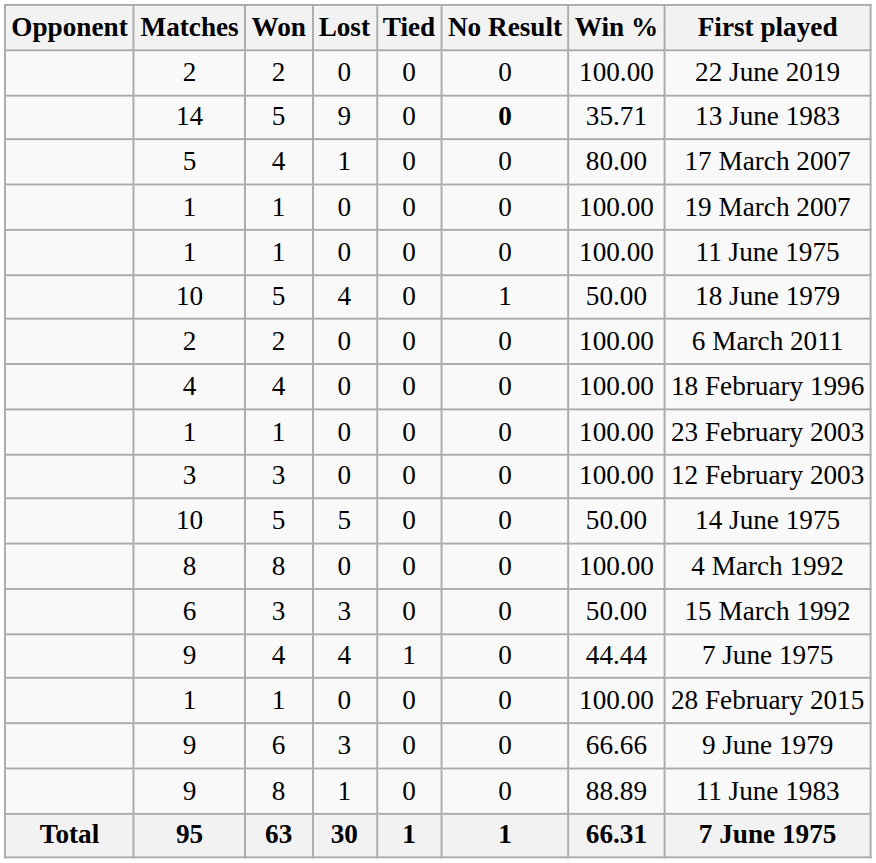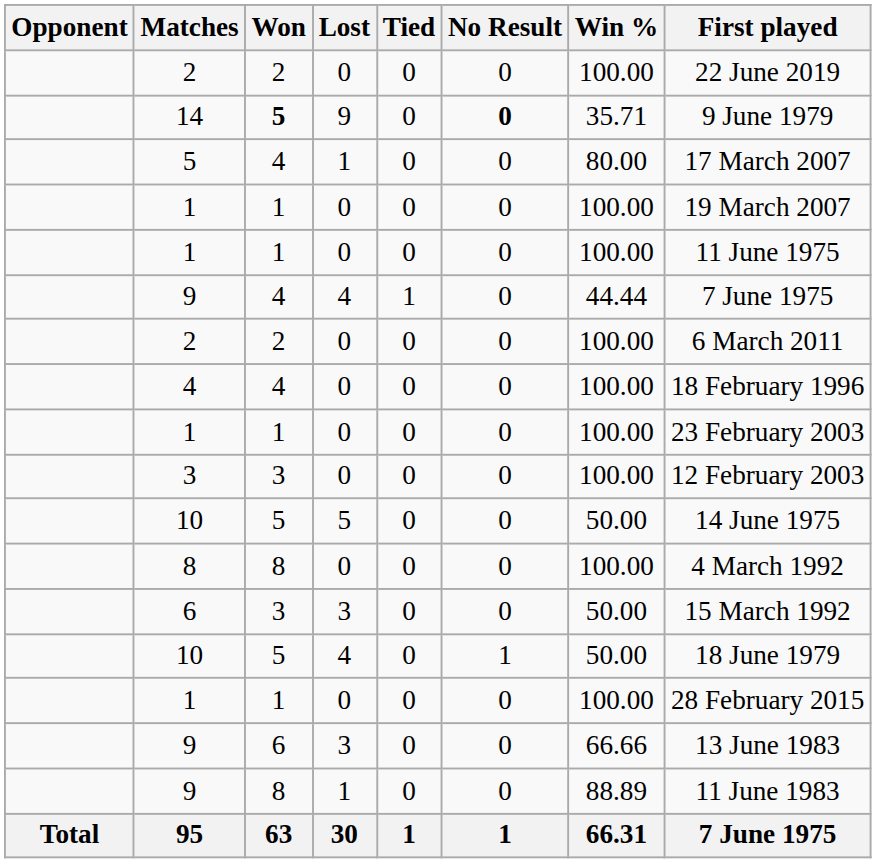14 | Won: normal -> bold
14 | First played: 13 June 1983 -> 9 June 1979
rows swapped: 9 / 4 <-> 10 / 4
9 / 3 | First played: 9 June 1979 -> 13 June 1983
